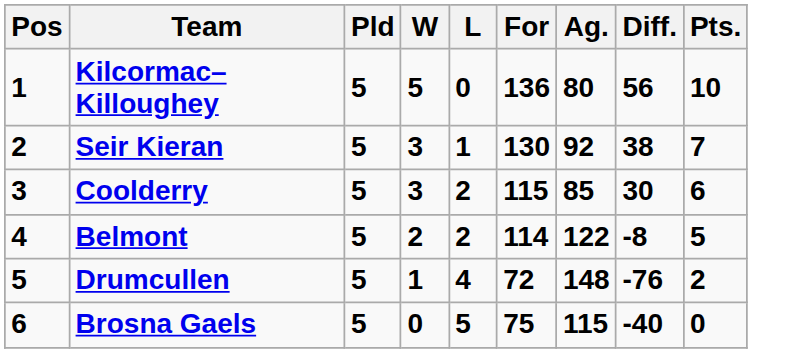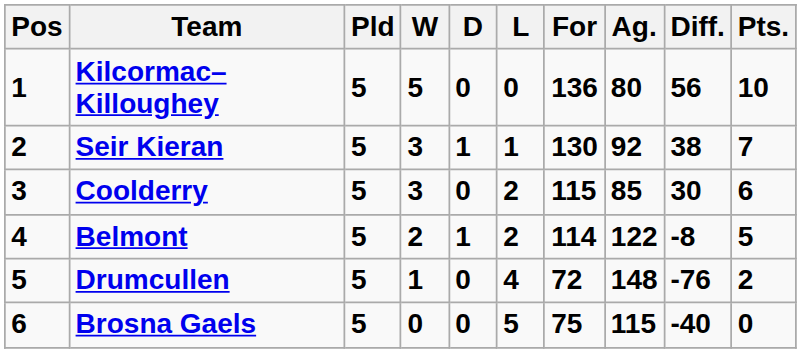+ column: D | 0 | 1 | 0 | 1 | 0 | 0
